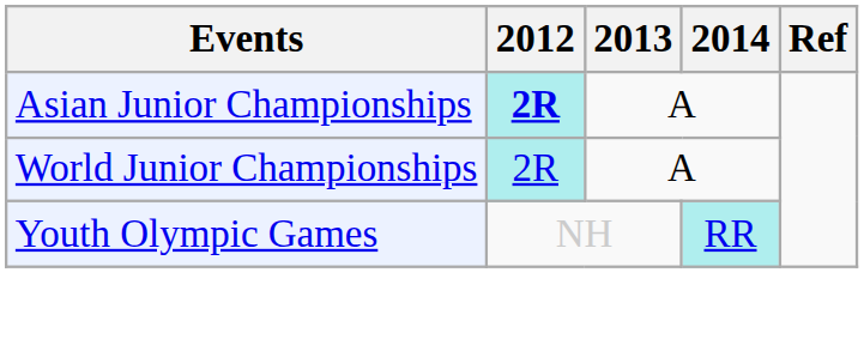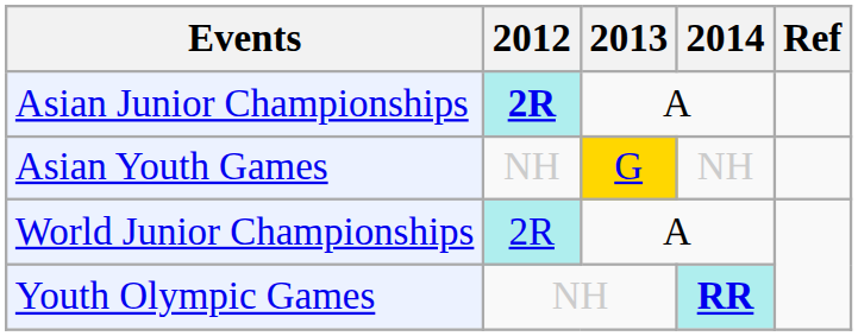+ row: Asian Youth Games | NH | G | NH
Youth Olympic Games | 2014: normal -> bold
